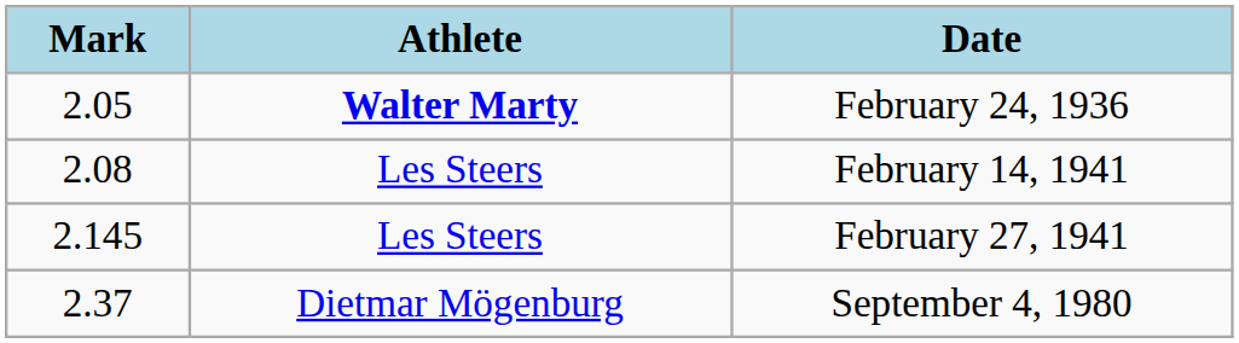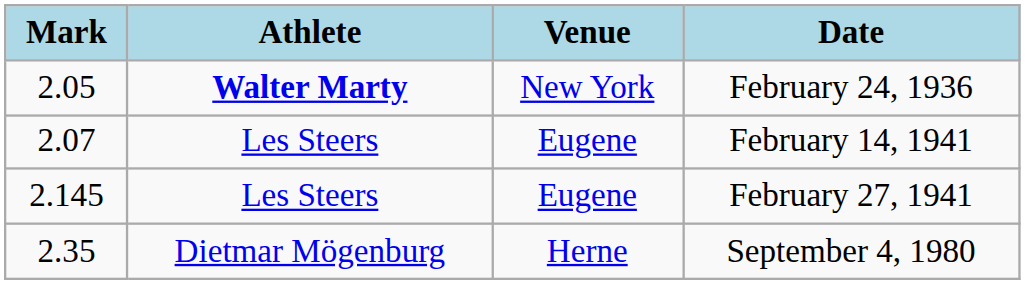+ column: Venue | New York | Eugene | Eugene | Herne
February 14, 1941 | Mark: 2.08 -> 2.07
September 4, 1980 | Mark: 2.37 -> 2.35
